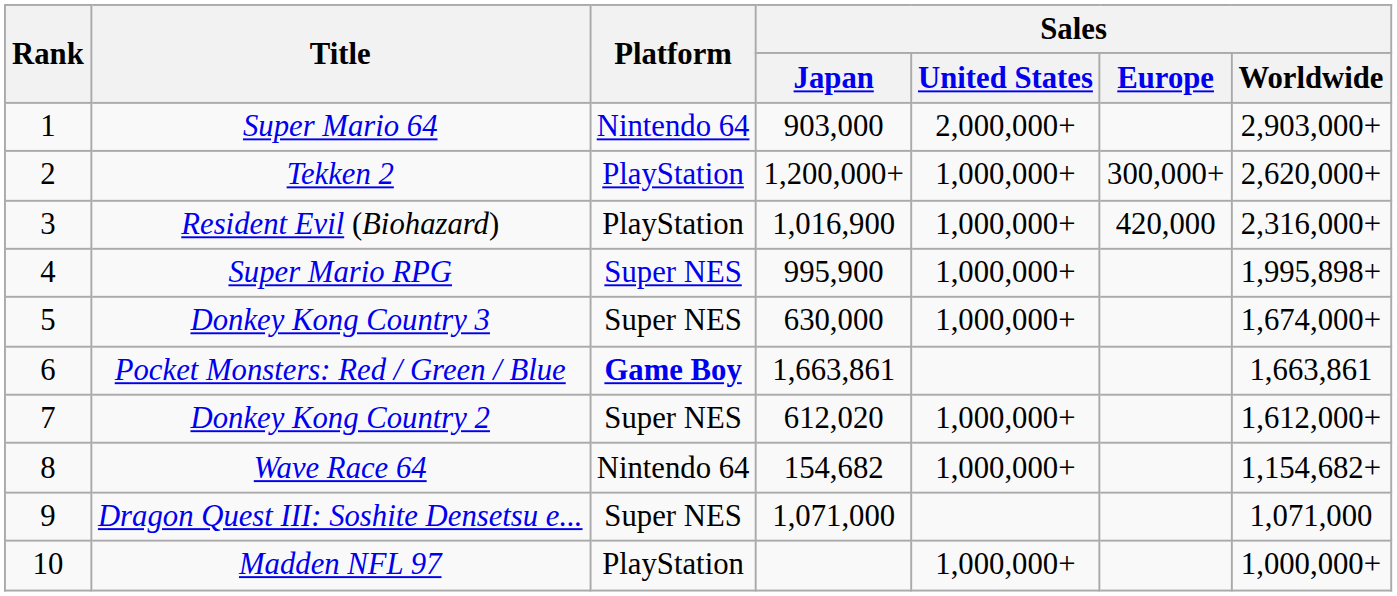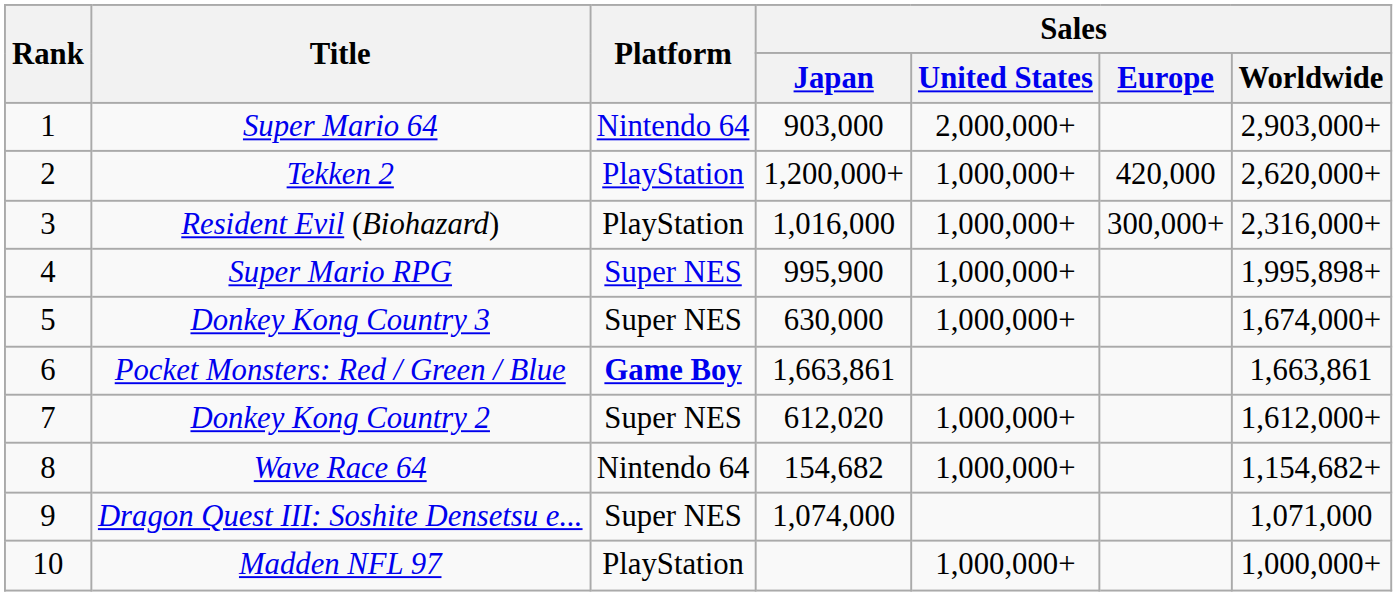Tekken 2 | Sales / Europe: 300,000+ -> 420,000
Resident Evil (Biohazard) | Sales / Japan: 1,016,900 -> 1,016,000
Resident Evil (Biohazard) | Sales / Europe: 420,000 -> 300,000+
Dragon Quest III: Soshite Densetsu e... | Sales / Japan: 1,071,000 -> 1,074,000
